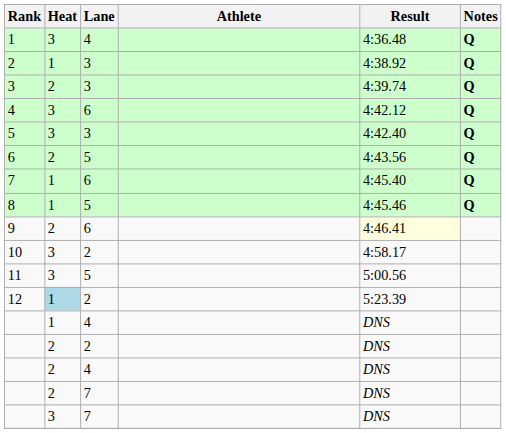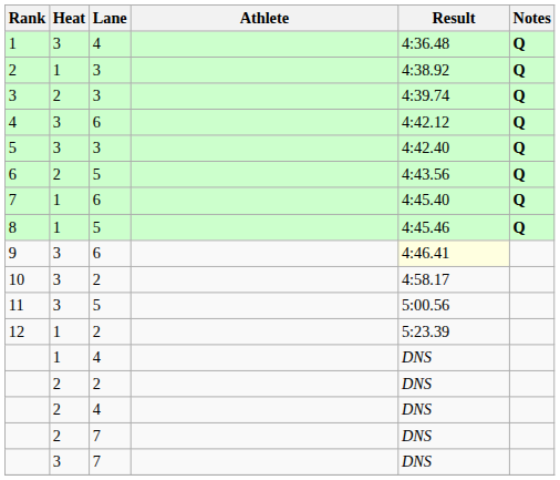9 | Heat: 2 -> 3
12 | Heat: lightblue background -> no background
